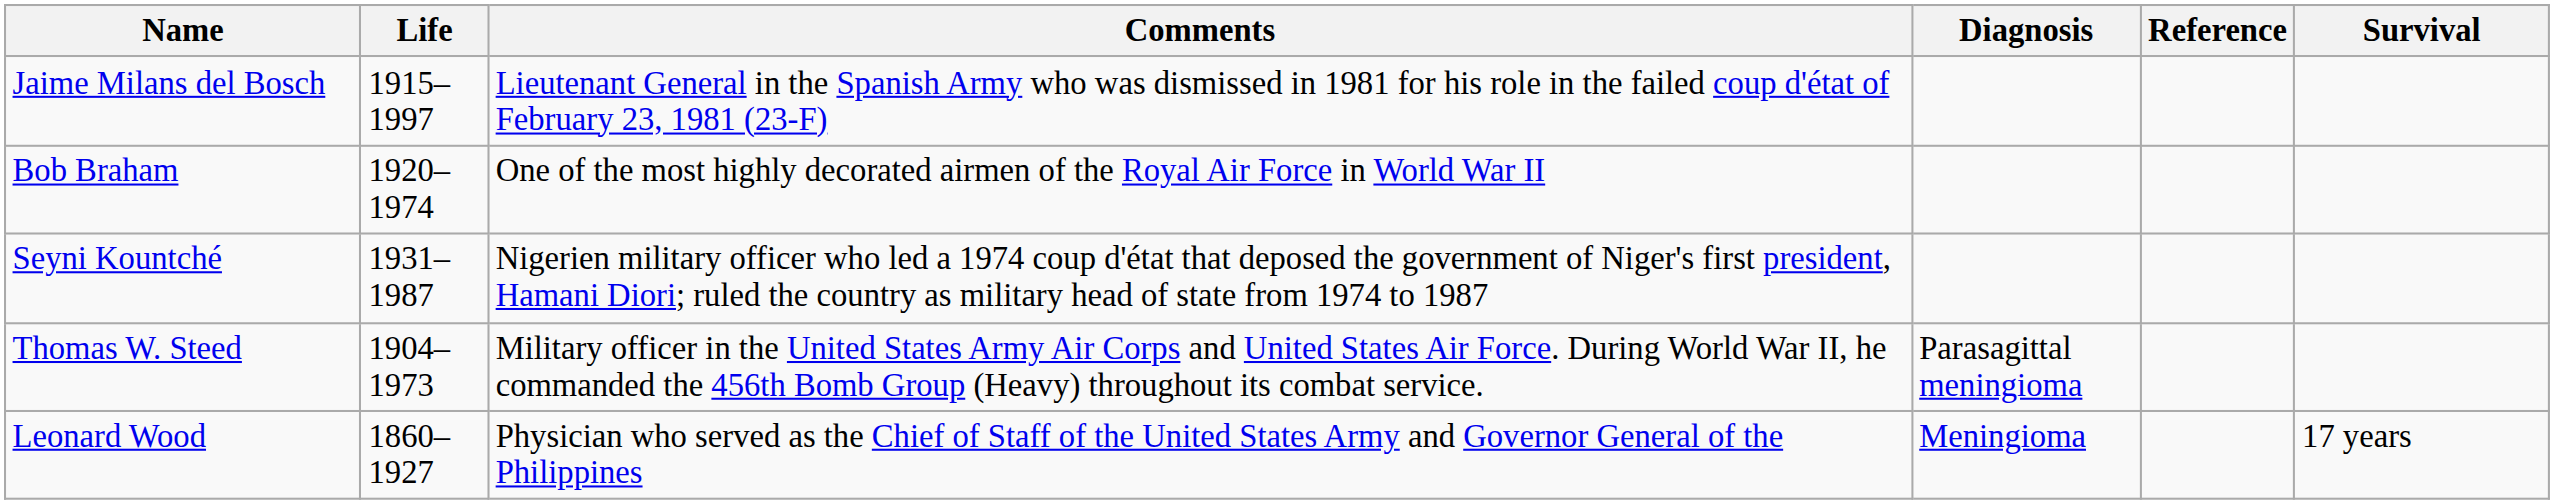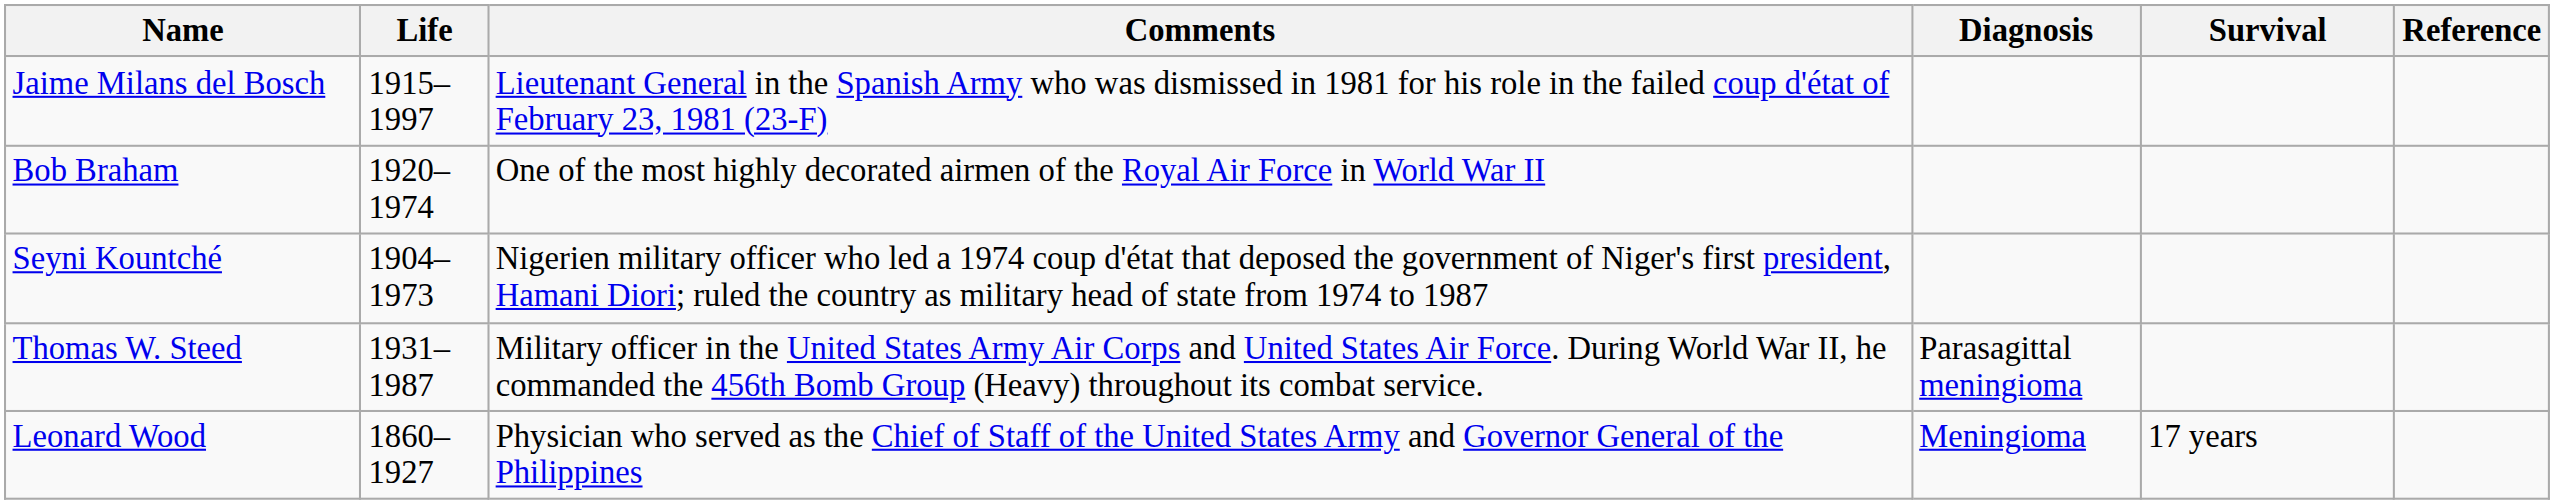columns swapped: Survival <-> Reference
Seyni Kountché | Life: 1931–1987 -> 1904–1973
Thomas W. Steed | Life: 1904–1973 -> 1931–1987
